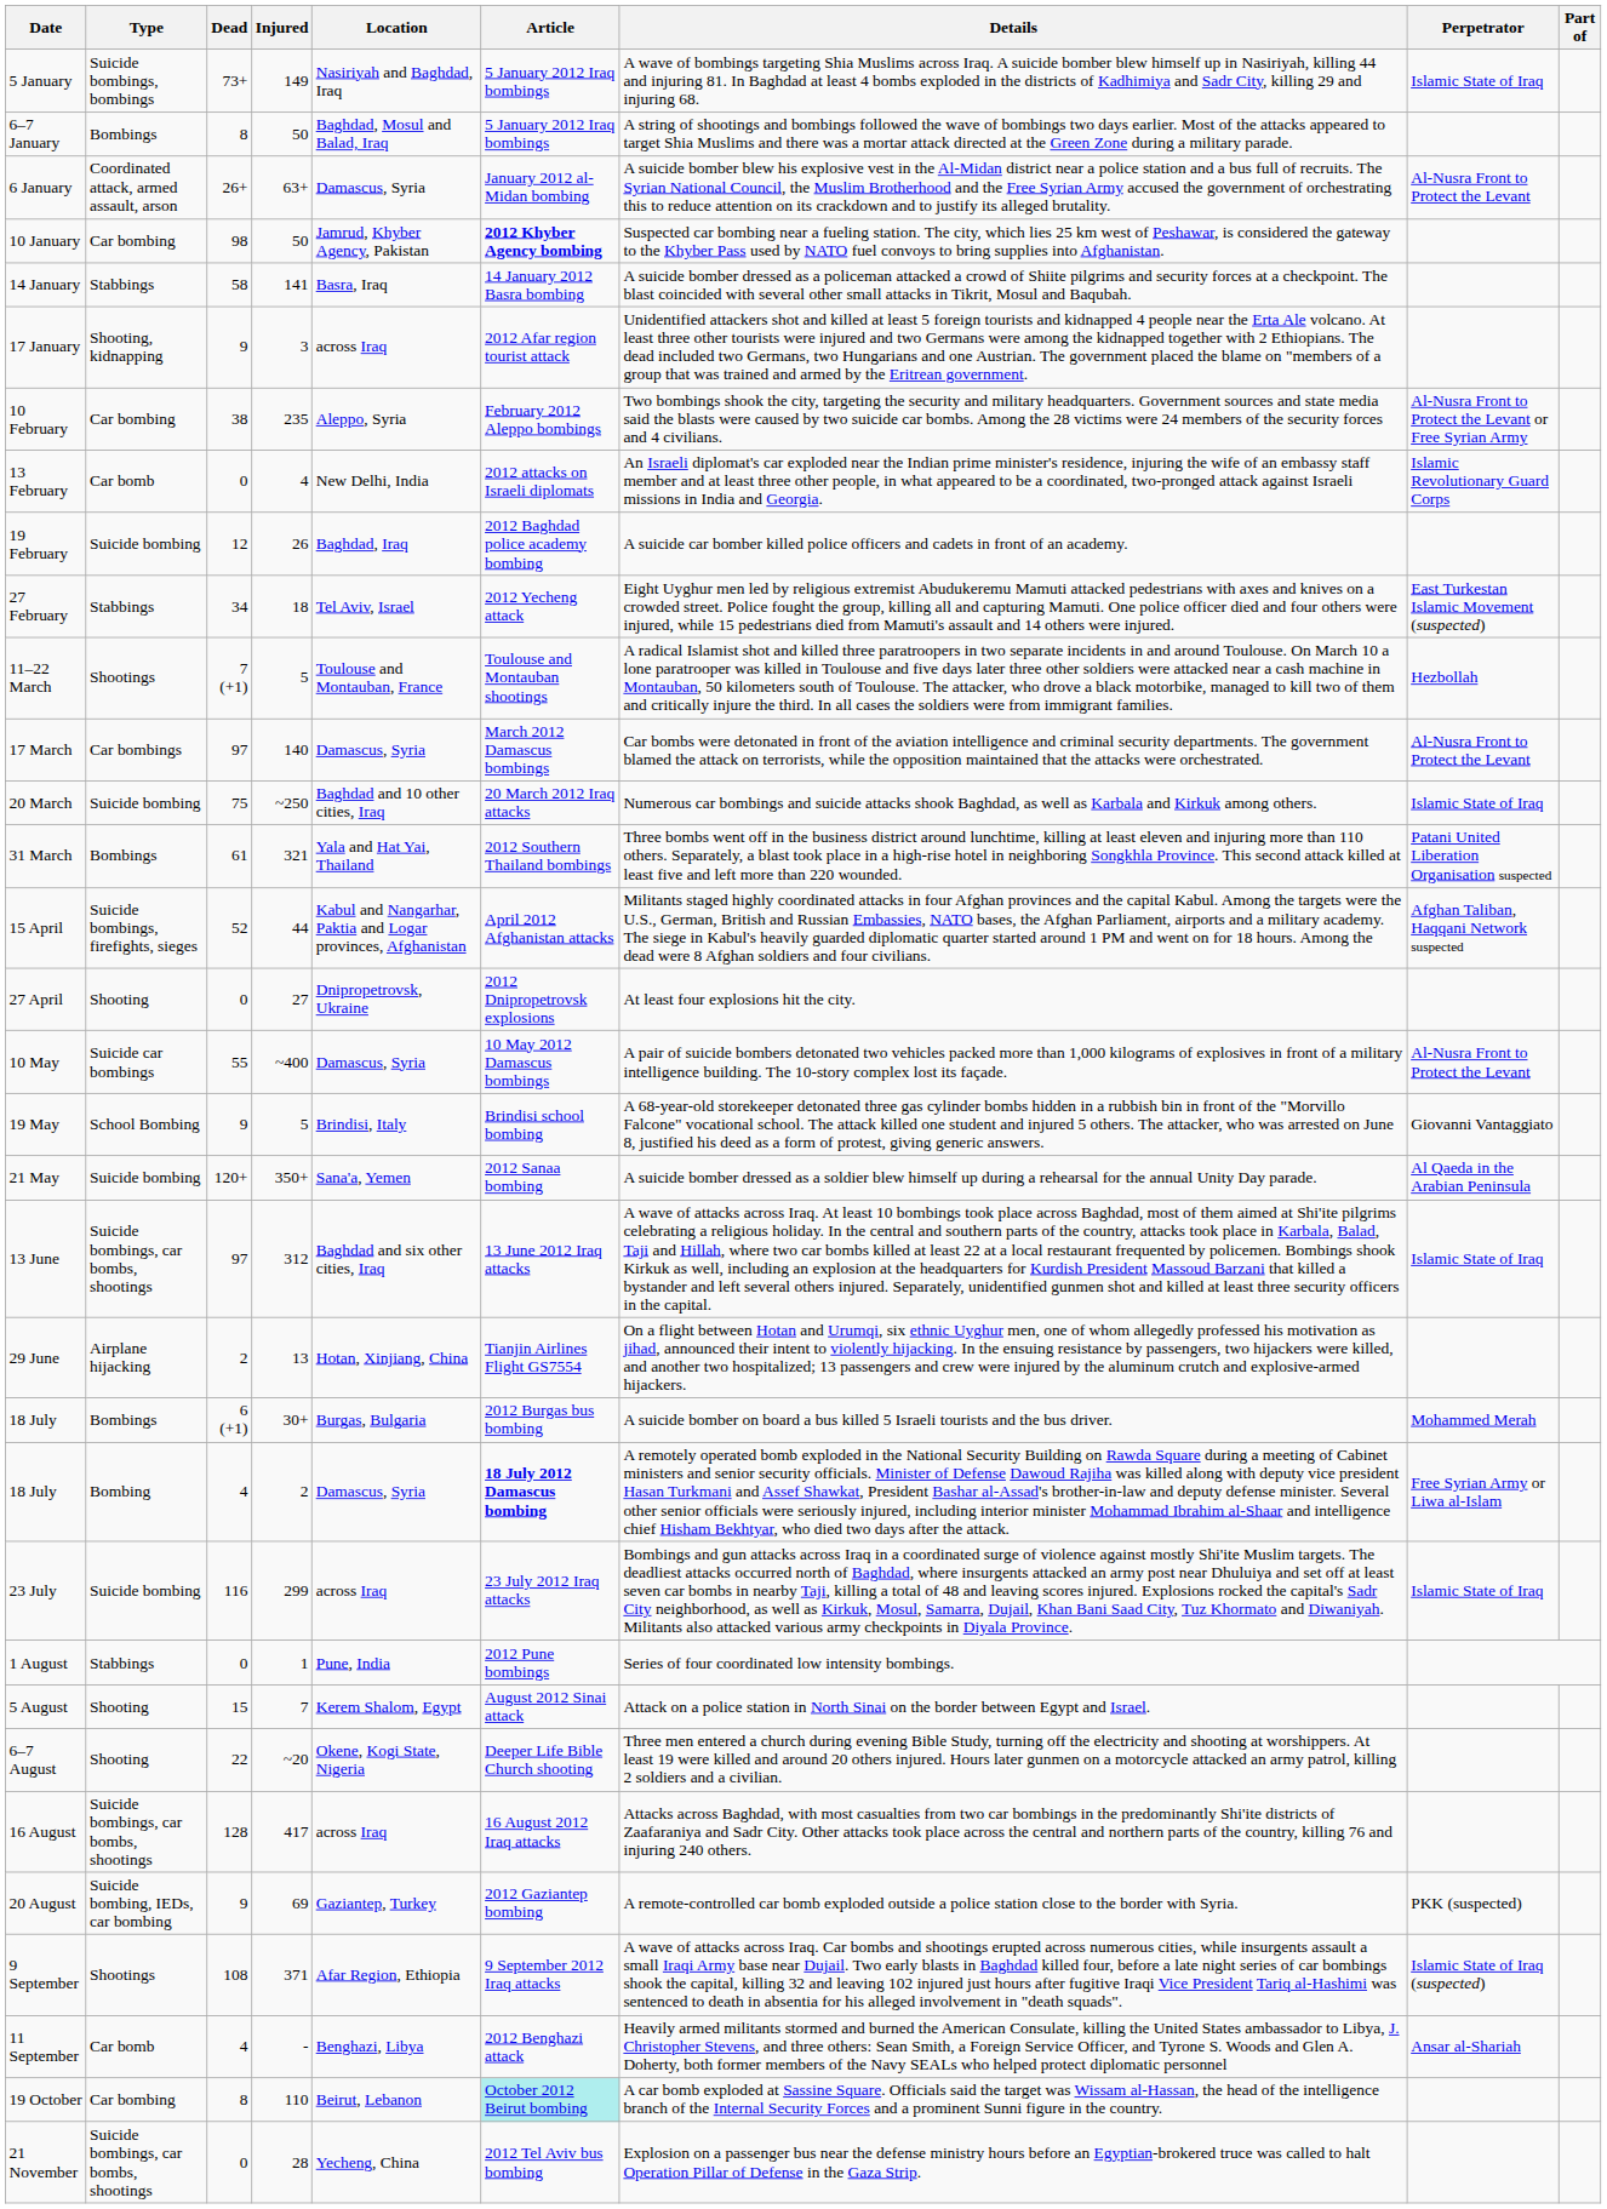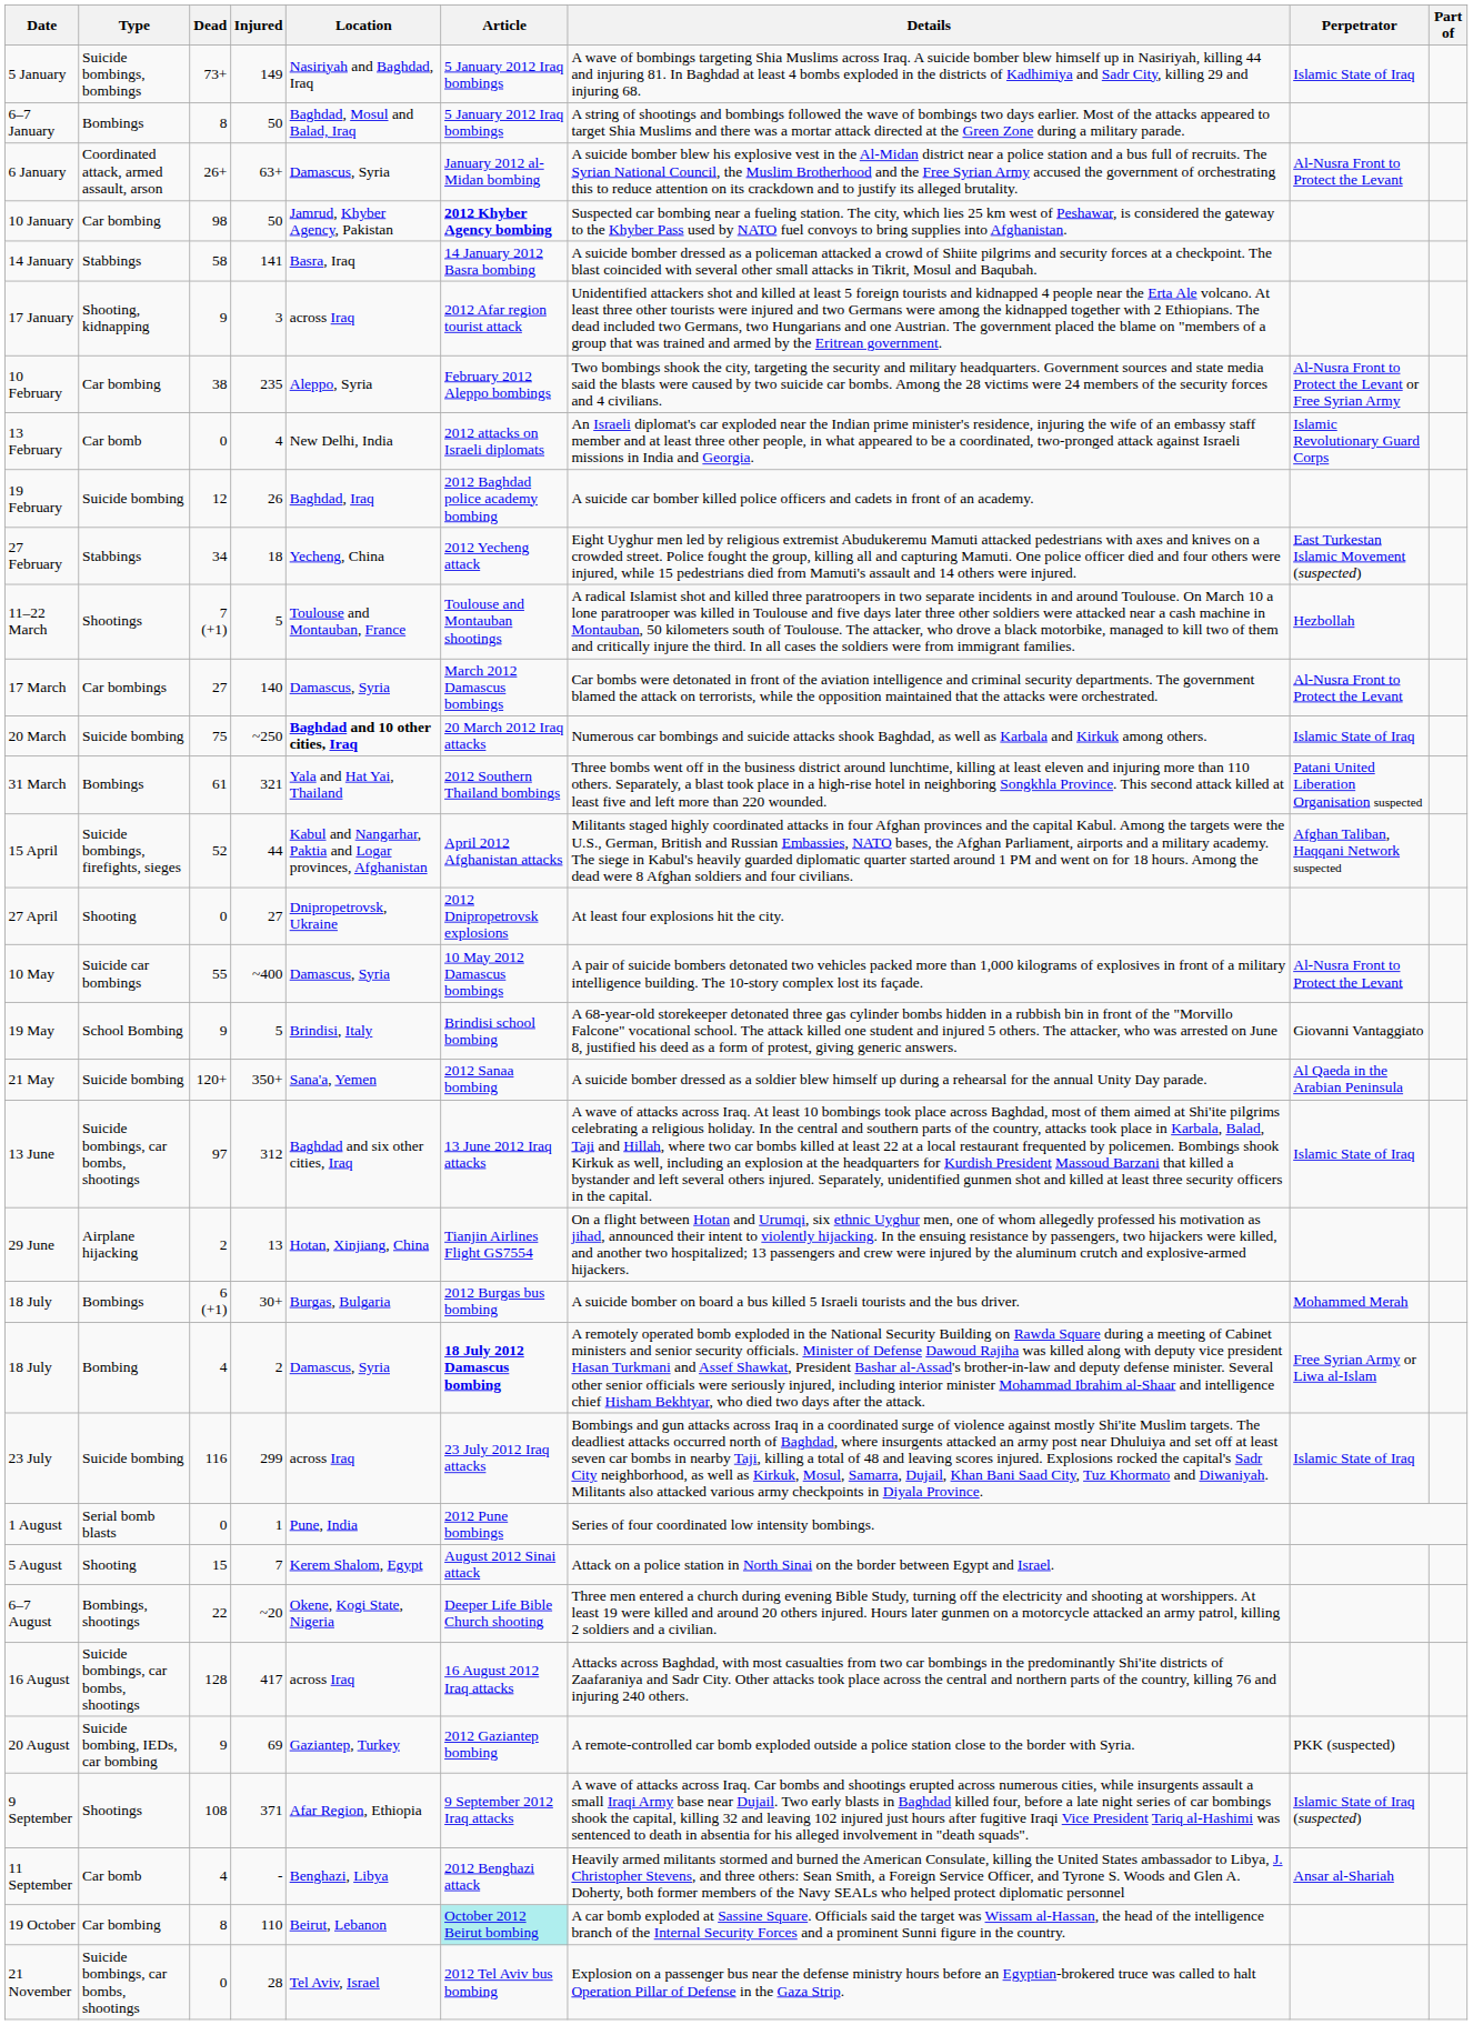27 February | Location: Tel Aviv, Israel -> Yecheng, China
17 March | Dead: 97 -> 27
20 March | Location: normal -> bold
1 August | Type: Stabbings -> Serial bomb blasts
6–7 August | Type: Shooting -> Bombings, shootings
21 November | Location: Yecheng, China -> Tel Aviv, Israel
